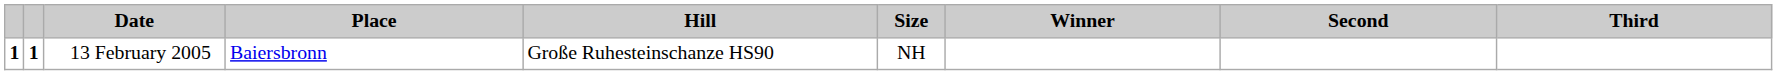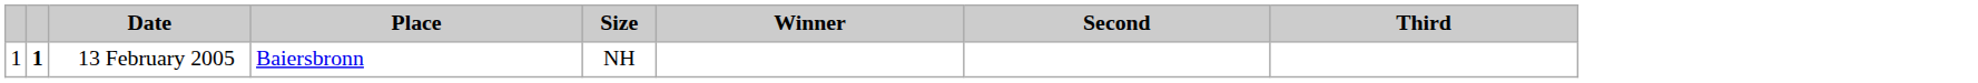- column: Hill | Große Ruhesteinschanze HS90
13 February 2005 | column 1: bold -> normal
